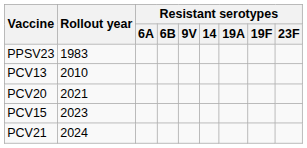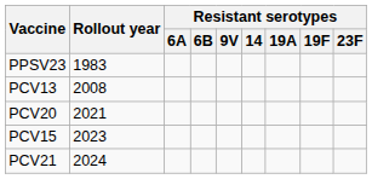PCV13 | Rollout year: 2010 -> 2008
